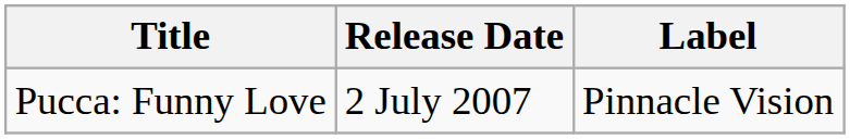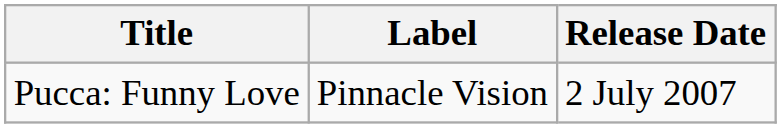columns swapped: Label <-> Release Date
